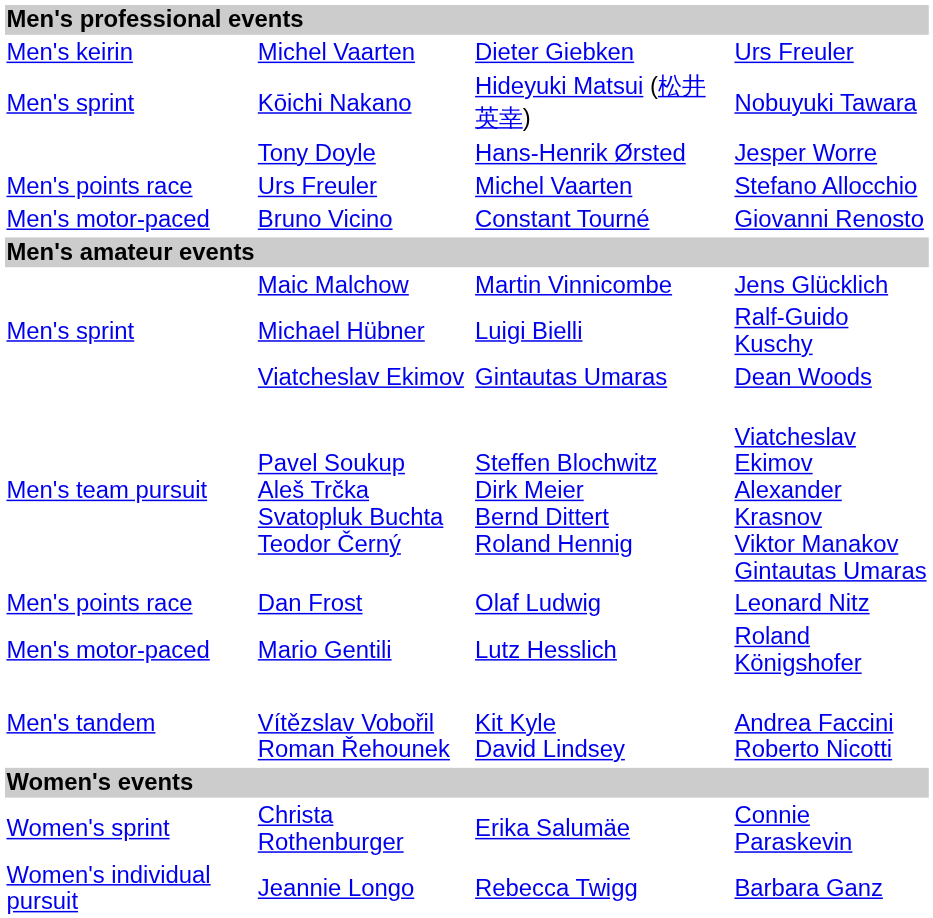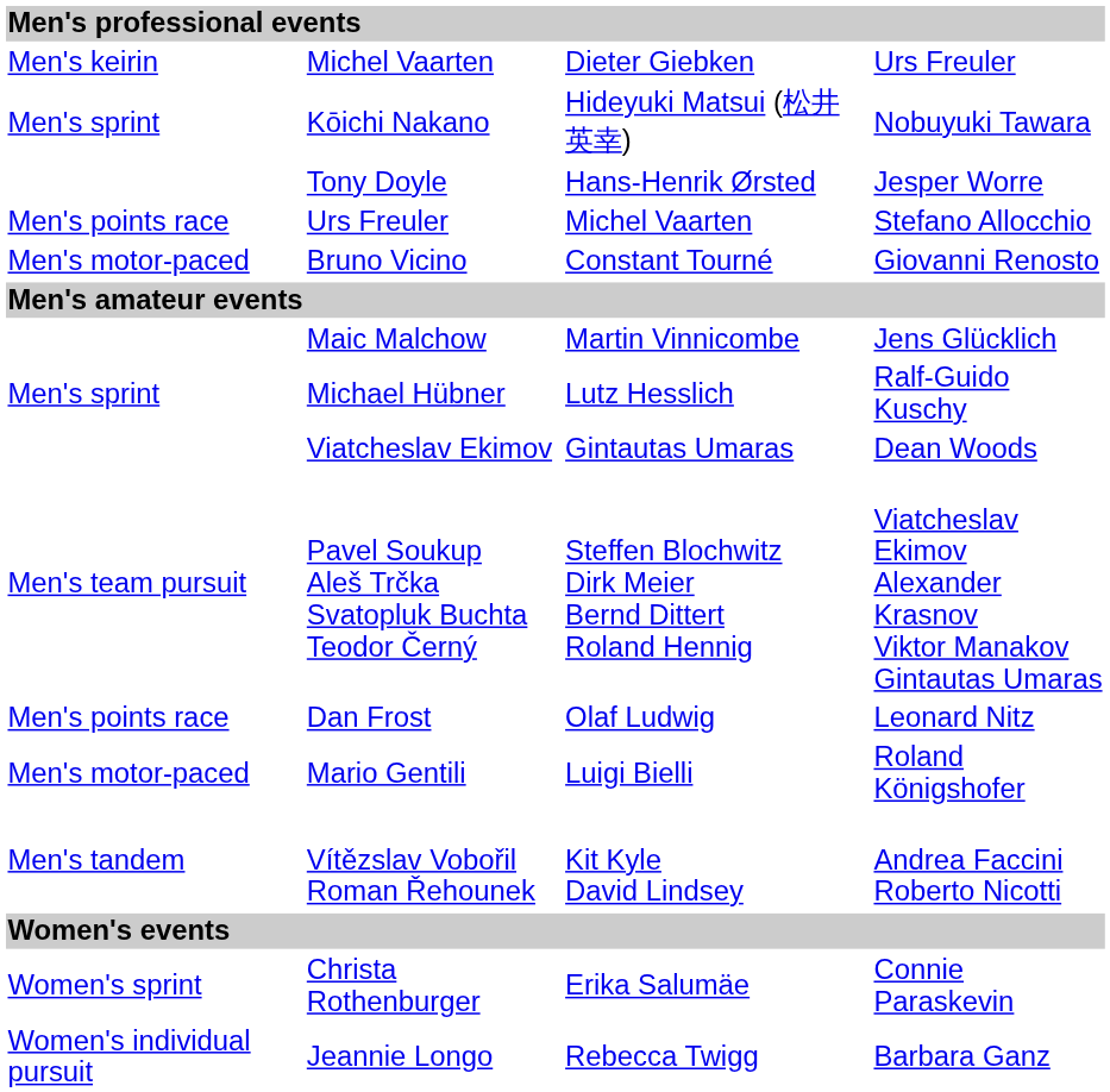Michael Hübner | column 3: Luigi Bielli -> Lutz Hesslich
Mario Gentili | column 3: Lutz Hesslich -> Luigi Bielli
